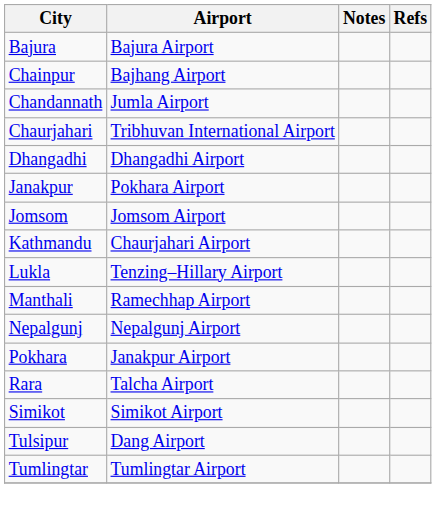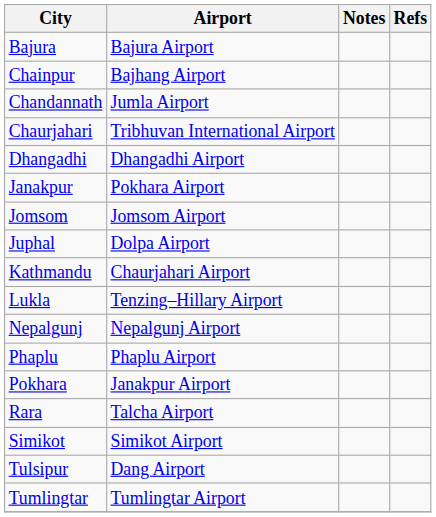+ row: Juphal | Dolpa Airport
- row: Manthali | Ramechhap Airport
+ row: Phaplu | Phaplu Airport
